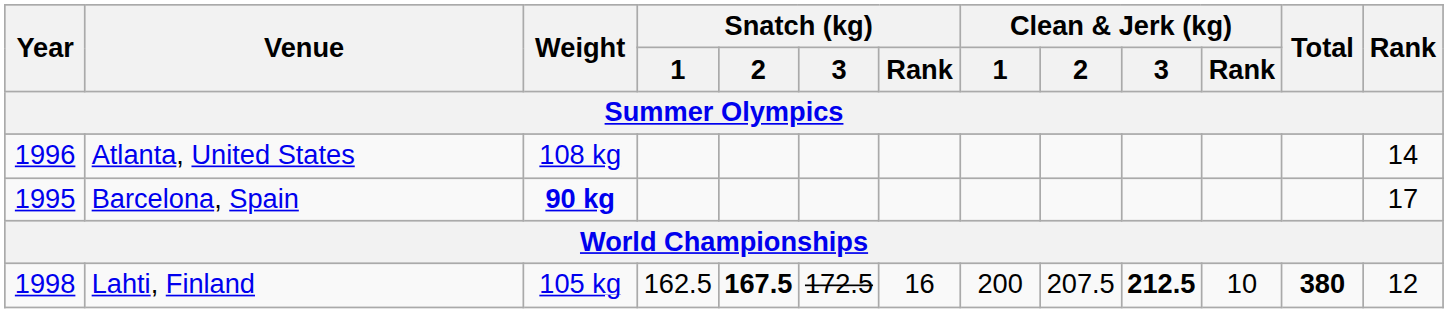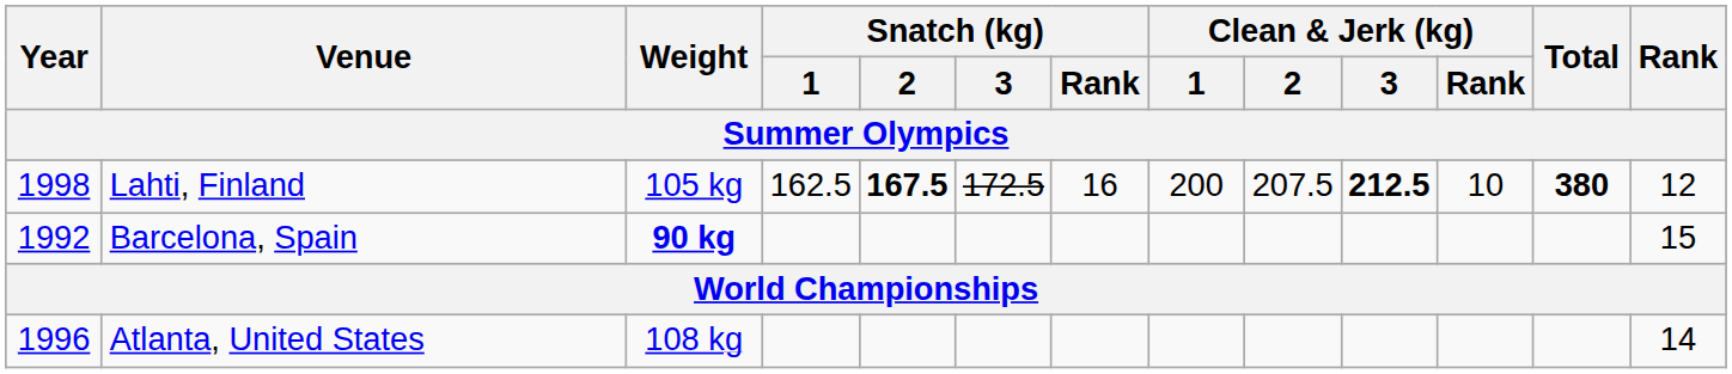rows swapped: Atlanta, United States <-> Lahti, Finland
Barcelona, Spain | Year: 1995 -> 1992
Barcelona, Spain | Rank: 17 -> 15
